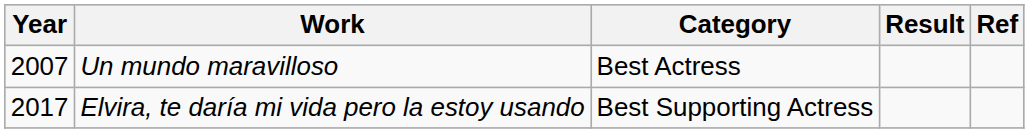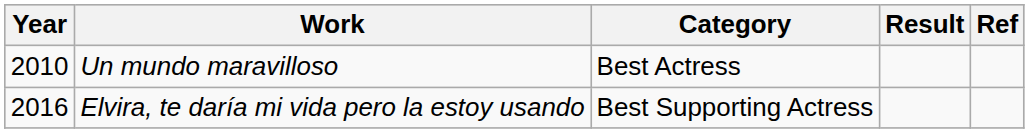Un mundo maravilloso | Year: 2007 -> 2010
Elvira, te daría mi vida pero la estoy usando | Year: 2017 -> 2016
